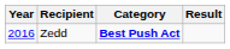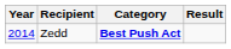Zedd | Year: 2016 -> 2014
